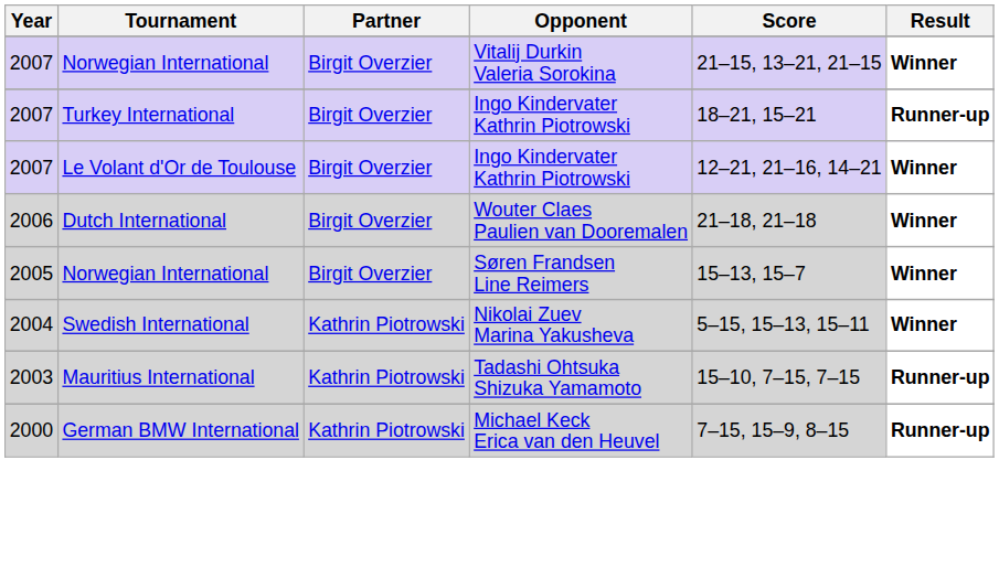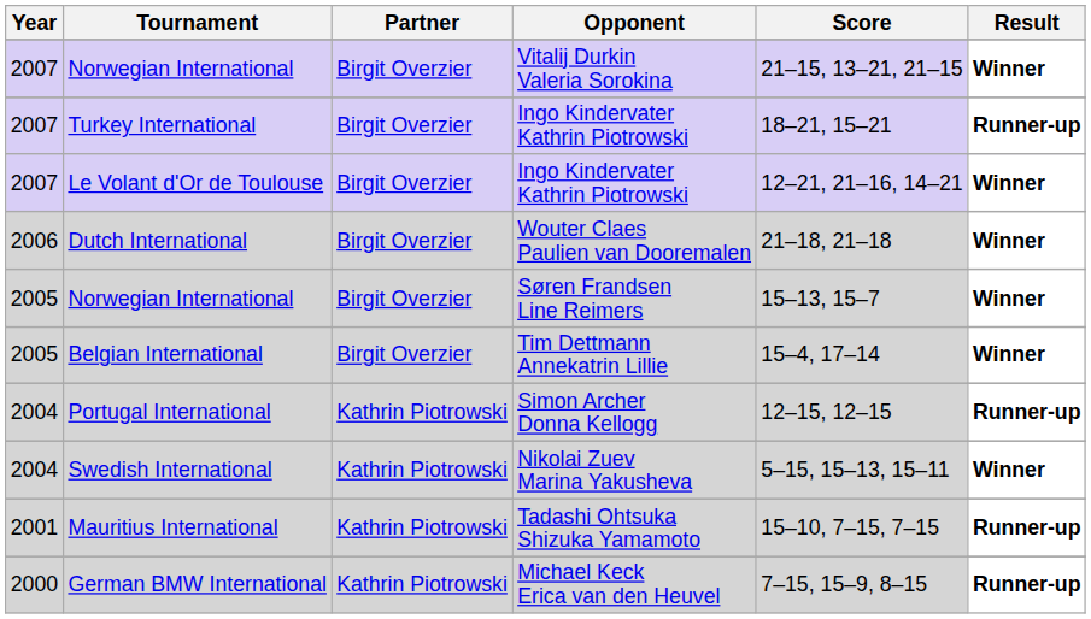+ row: 2005 | Belgian International | Birgit Overzier | Tim Dettmann Annekatrin Lillie | 15–4, 17–14 | Winner
+ row: 2004 | Portugal International | Kathrin Piotrowski | Simon Archer Donna Kellogg | 12–15, 12–15 | Runner-up
Mauritius International | Year: 2003 -> 2001
